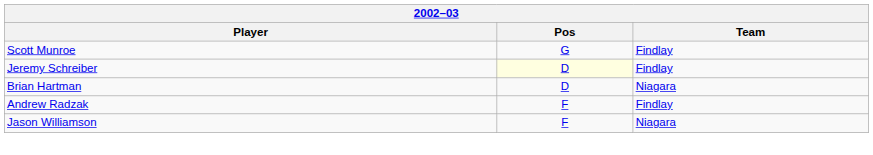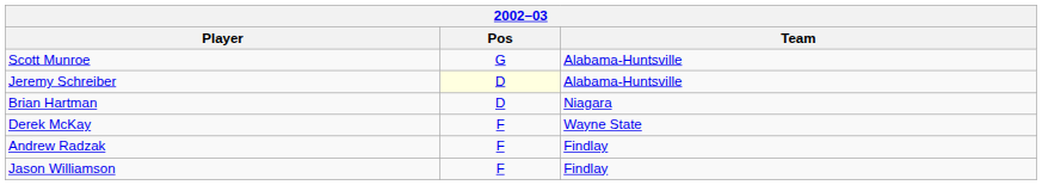Scott Munroe | Team: Findlay -> Alabama-Huntsville
Jeremy Schreiber | Team: Findlay -> Alabama-Huntsville
+ row: Derek McKay | F | Wayne State
Jason Williamson | Team: Niagara -> Findlay
